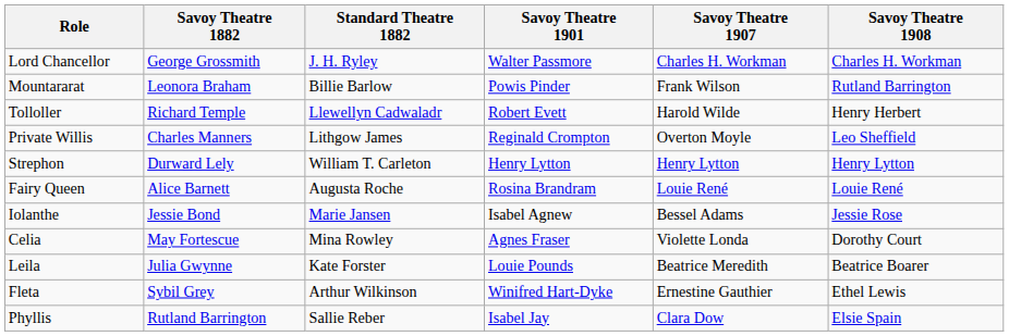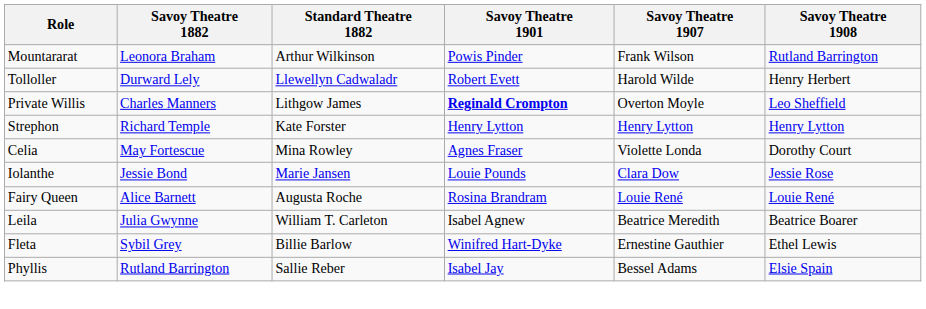- row: Lord Chancellor | George Grossmith | J. H. Ryley | Walter Passmore | Charles H. Workman | Charles H. Workman
Mountararat | Standard Theatre 1882: Billie Barlow -> Arthur Wilkinson
Tolloller | Savoy Theatre 1882: Richard Temple -> Durward Lely
Private Willis | Savoy Theatre 1901: normal -> bold
Strephon | Savoy Theatre 1882: Durward Lely -> Richard Temple
Strephon | Standard Theatre 1882: William T. Carleton -> Kate Forster
rows swapped: Fairy Queen <-> Celia
Iolanthe | Savoy Theatre 1901: Isabel Agnew -> Louie Pounds
Iolanthe | Savoy Theatre 1907: Bessel Adams -> Clara Dow
Leila | Standard Theatre 1882: Kate Forster -> William T. Carleton
Leila | Savoy Theatre 1901: Louie Pounds -> Isabel Agnew
Fleta | Standard Theatre 1882: Arthur Wilkinson -> Billie Barlow
Phyllis | Savoy Theatre 1907: Clara Dow -> Bessel Adams
